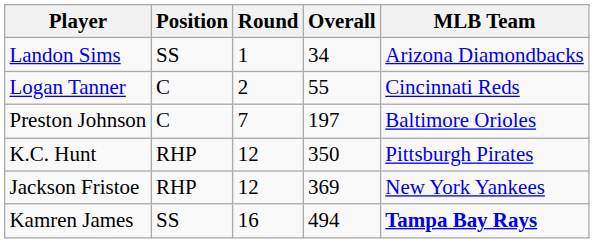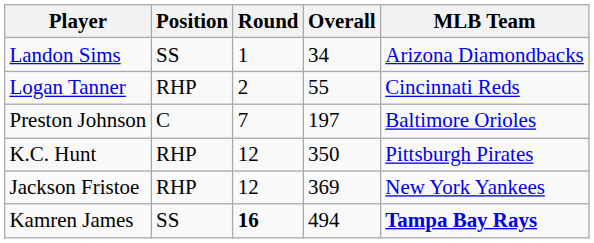Logan Tanner | Position: C -> RHP
Kamren James | Round: normal -> bold
